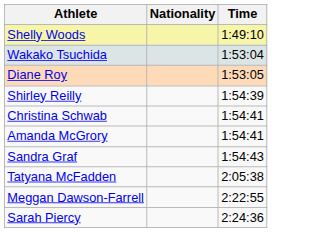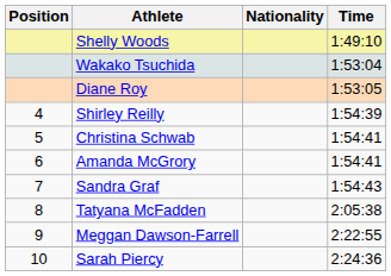+ column: Position | 4 | 5 | 6 | 7 | 8 | 9 | 10
